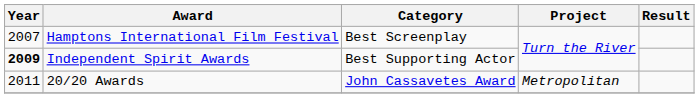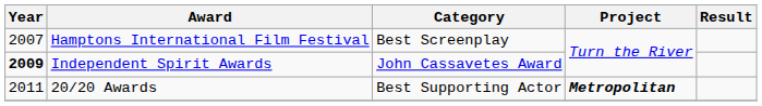Independent Spirit Awards | Category: Best Supporting Actor -> John Cassavetes Award
20/20 Awards | Category: John Cassavetes Award -> Best Supporting Actor
20/20 Awards | Project: normal -> bold
